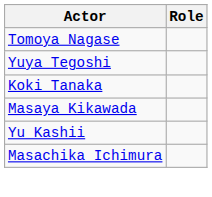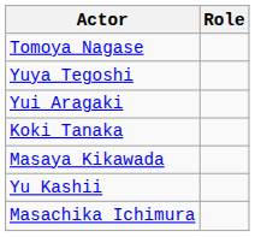+ row: Yui Aragaki
